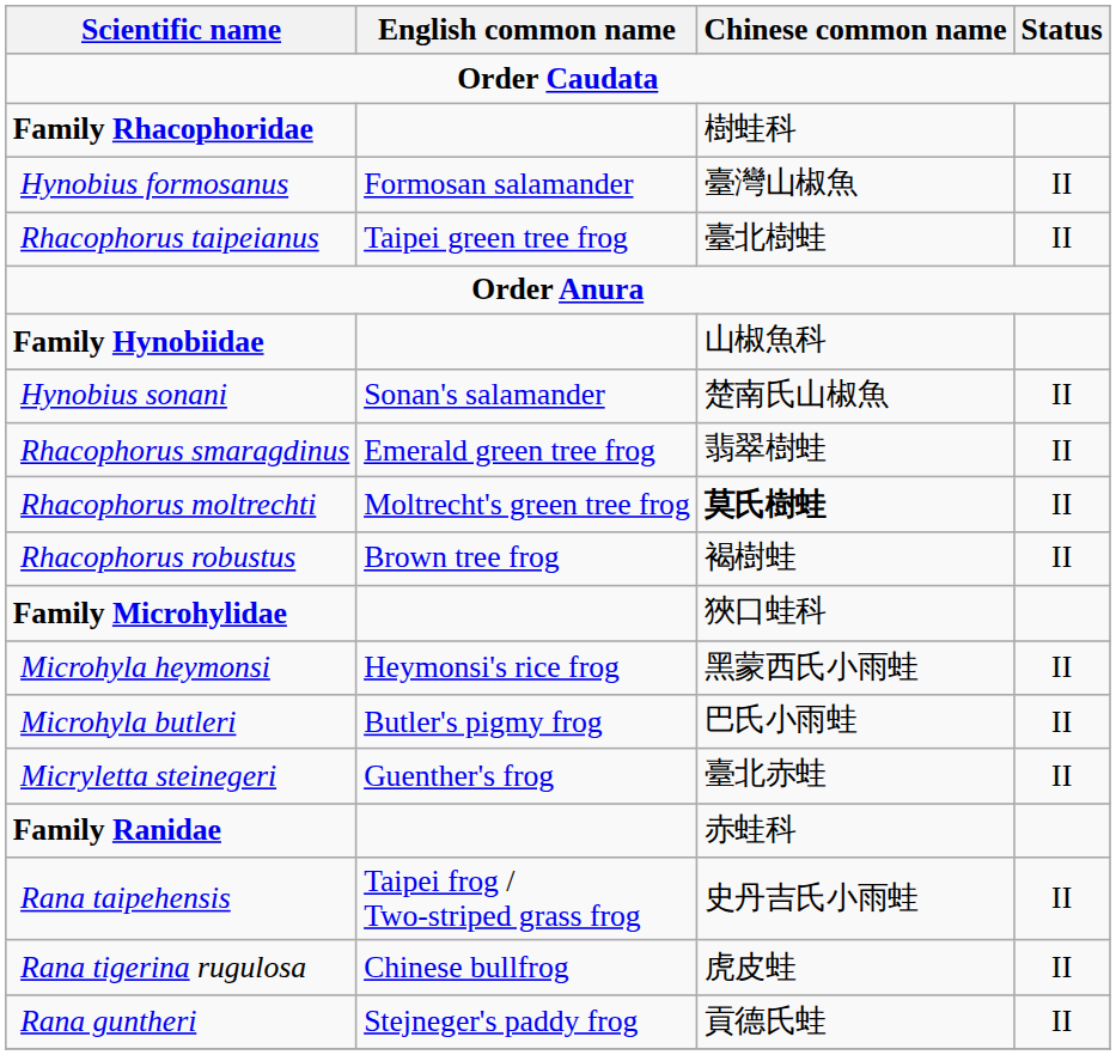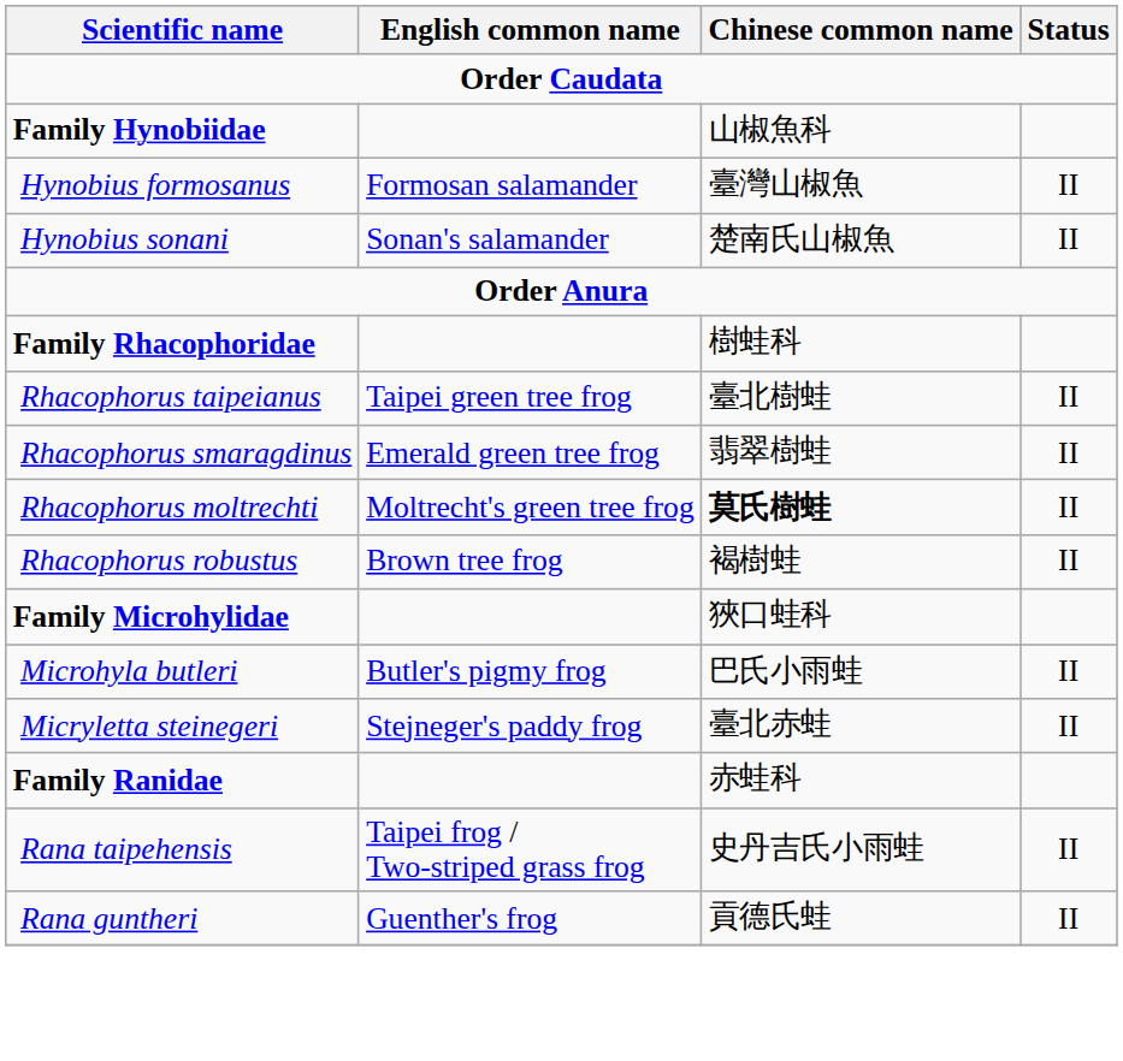rows swapped: Family Hynobiidae <-> Family Rhacophoridae
rows swapped: Hynobius sonani <-> Rhacophorus taipeianus
- row: Microhyla heymonsi | Heymonsi's rice frog | 黑蒙西氏小雨蛙 | II
Micryletta steinegeri | English common name: Guenther's frog -> Stejneger's paddy frog
- row: Rana tigerina rugulosa | Chinese bullfrog | 虎皮蛙 | II
Rana guntheri | English common name: Stejneger's paddy frog -> Guenther's frog
